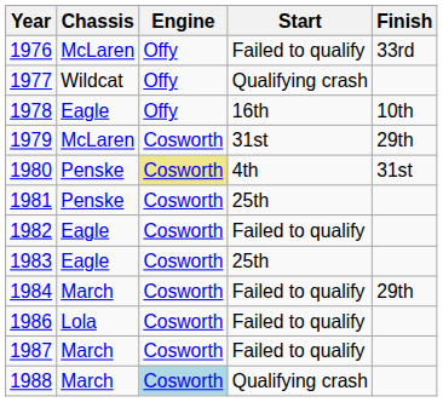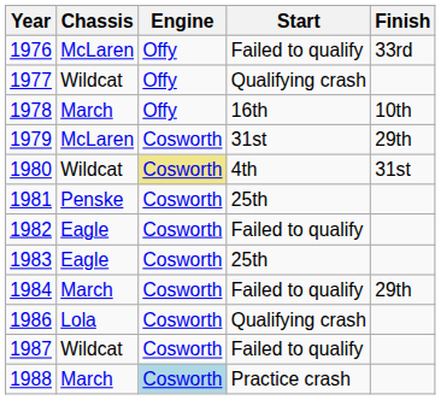1978 | Chassis: Eagle -> March
1980 | Chassis: Penske -> Wildcat
1986 | Start: Failed to qualify -> Qualifying crash
1987 | Chassis: March -> Wildcat
1988 | Start: Qualifying crash -> Practice crash
